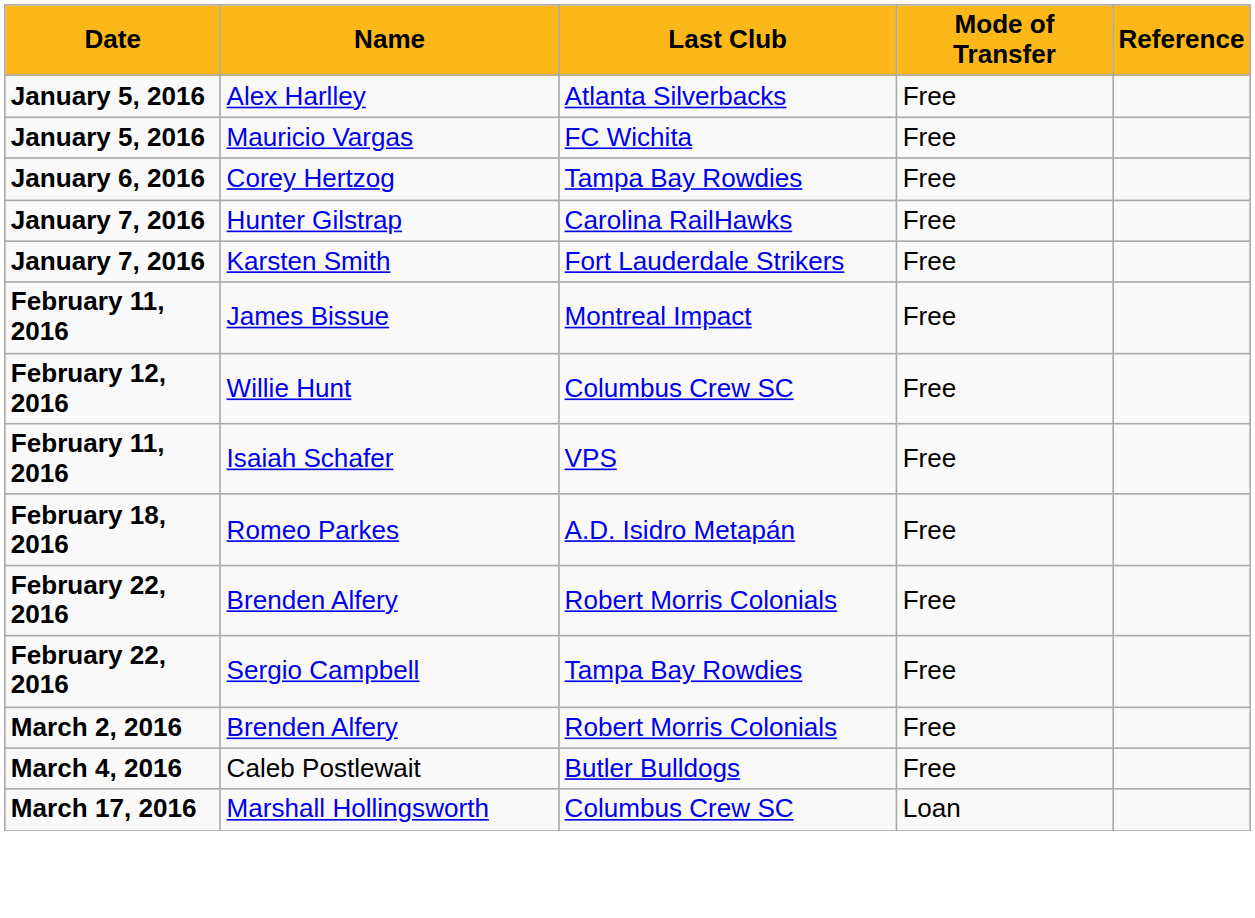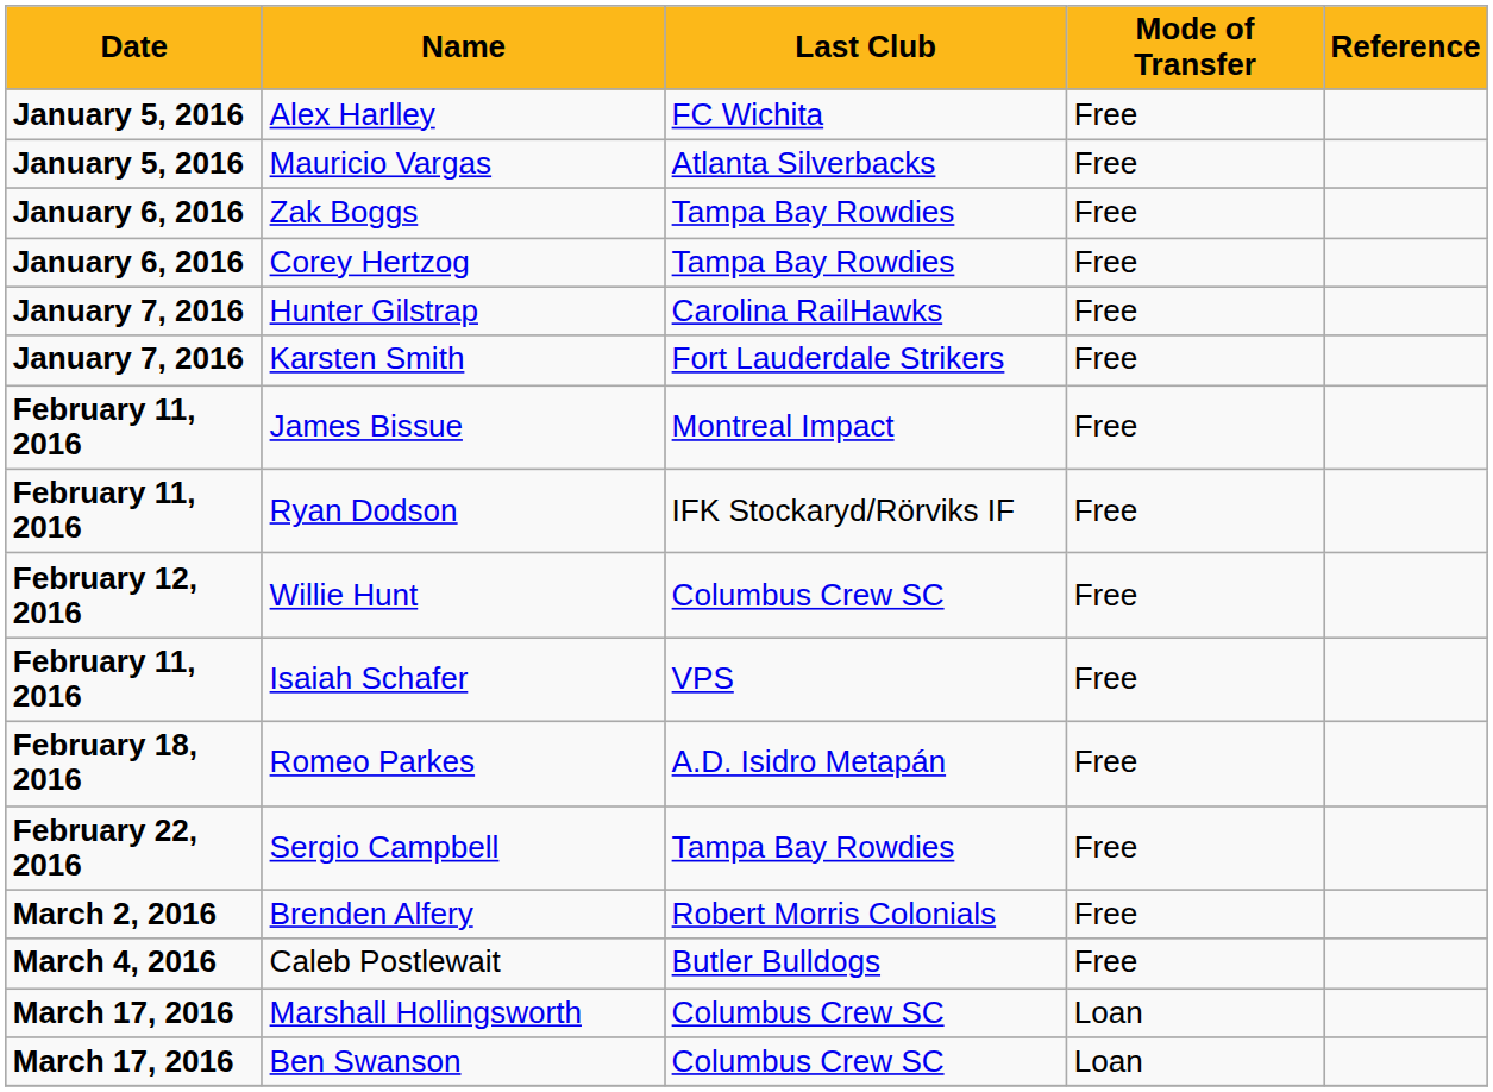Alex Harlley | Last Club: Atlanta Silverbacks -> FC Wichita
Mauricio Vargas | Last Club: FC Wichita -> Atlanta Silverbacks
+ row: January 6, 2016 | Zak Boggs | Tampa Bay Rowdies | Free
+ row: February 11, 2016 | Ryan Dodson | IFK Stockaryd/Rörviks IF | Free
- row: February 22, 2016 | Brenden Alfery | Robert Morris Colonials | Free
+ row: March 17, 2016 | Ben Swanson | Columbus Crew SC | Loan
